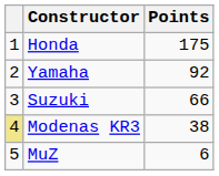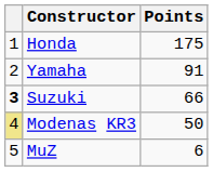Yamaha | Points: 92 -> 91
Suzuki | column 1: normal -> bold
Modenas KR3 | Points: 38 -> 50
